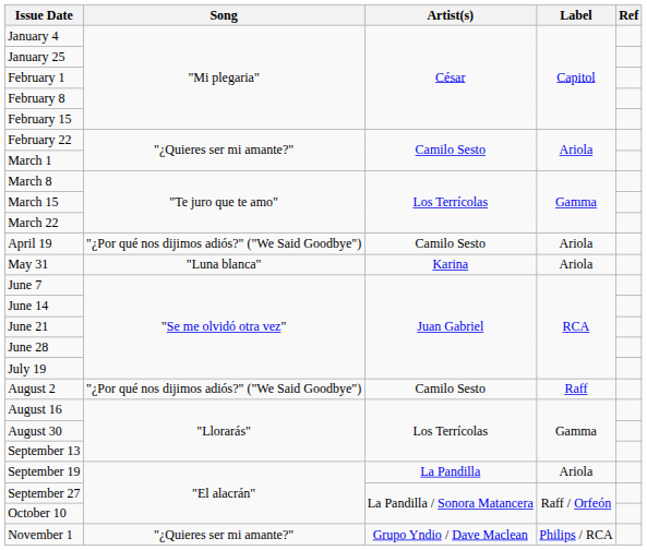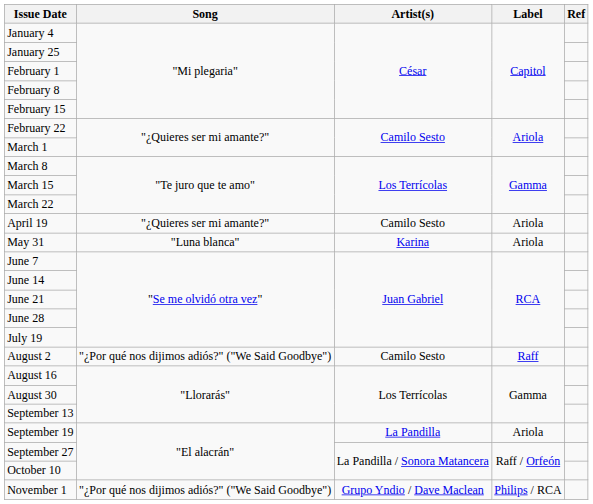April 19 | Song: "¿Por qué nos dijimos adiós?" ("We Said Goodbye") -> "¿Quieres ser mi amante?"
November 1 | Song: "¿Quieres ser mi amante?" -> "¿Por qué nos dijimos adiós?" ("We Said Goodbye")
